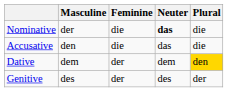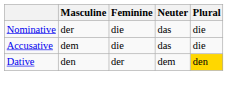Nominative | Neuter: bold -> normal
Accusative | Masculine: den -> dem
Dative | Masculine: dem -> den
- row: Genitive | des | der | des | der
